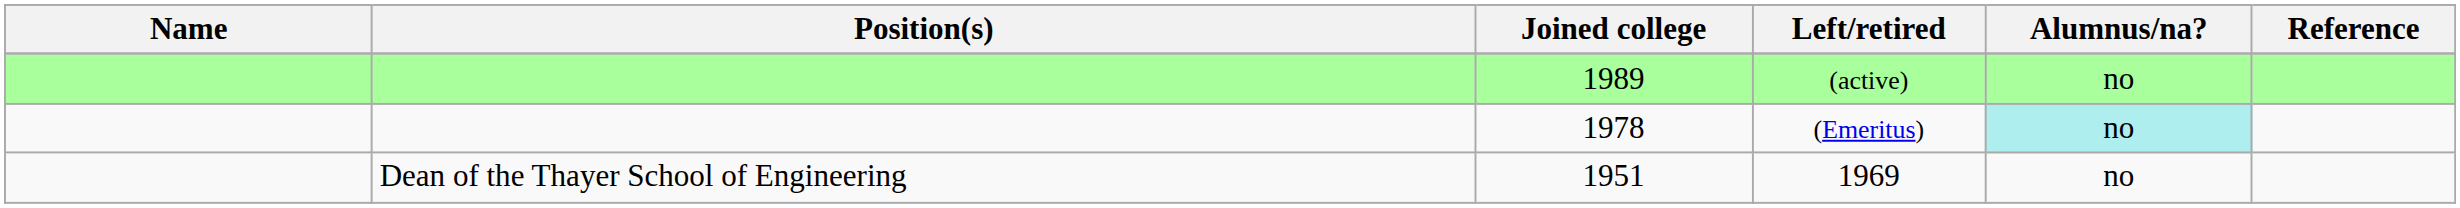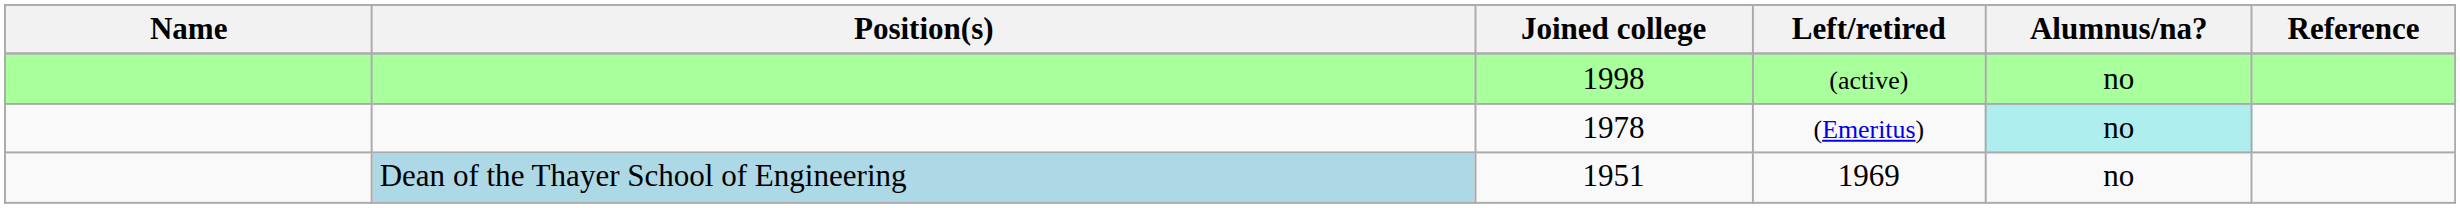(active) | Joined college: 1989 -> 1998
1969 | Position(s): no background -> lightblue background
